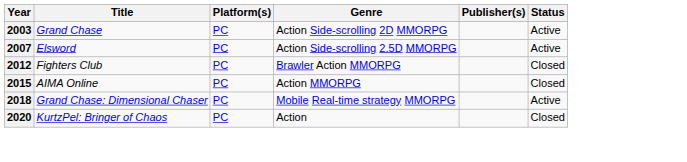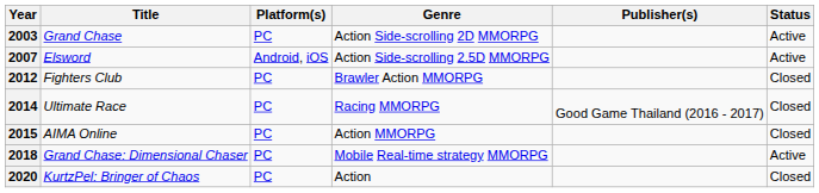2007 | Platform(s): PC -> Android, iOS
+ row: 2014 | Ultimate Race | PC | Racing MMORPG | Good Game Thailand (2016 - 2017) | Closed
